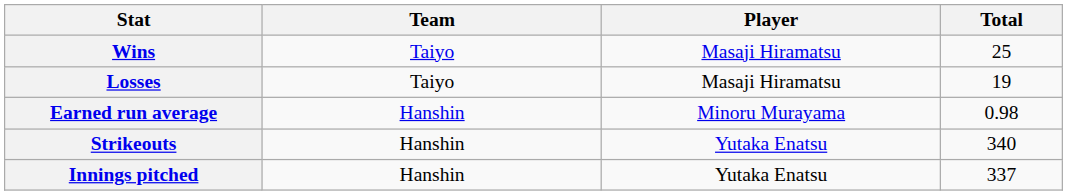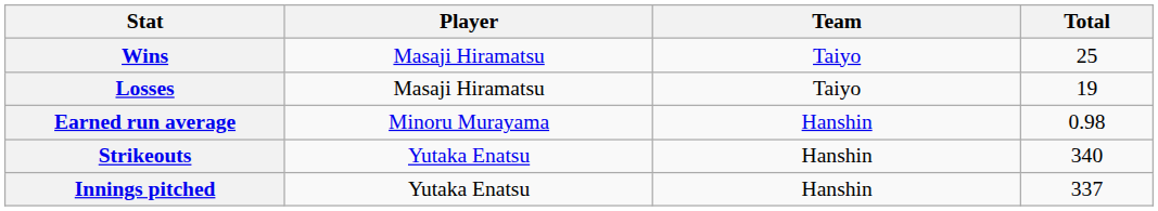columns swapped: Player <-> Team
